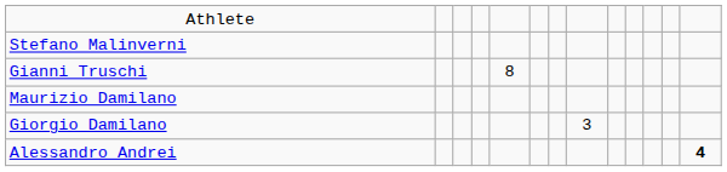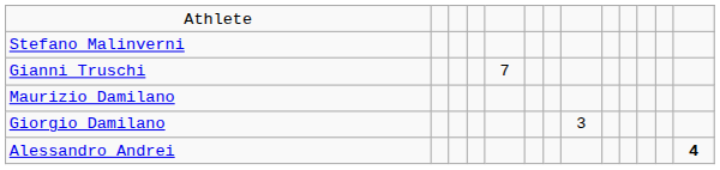Gianni Truschi | column 5: 8 -> 7
